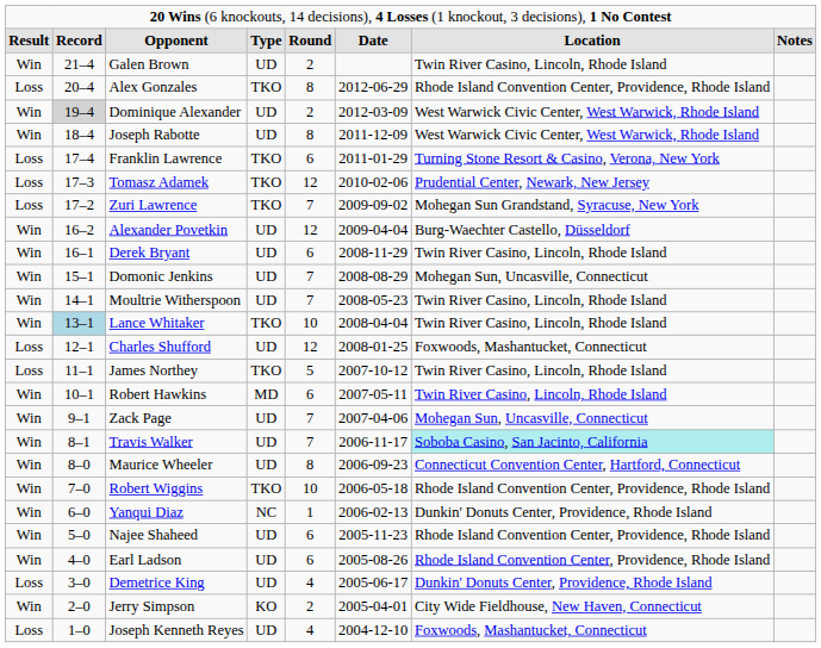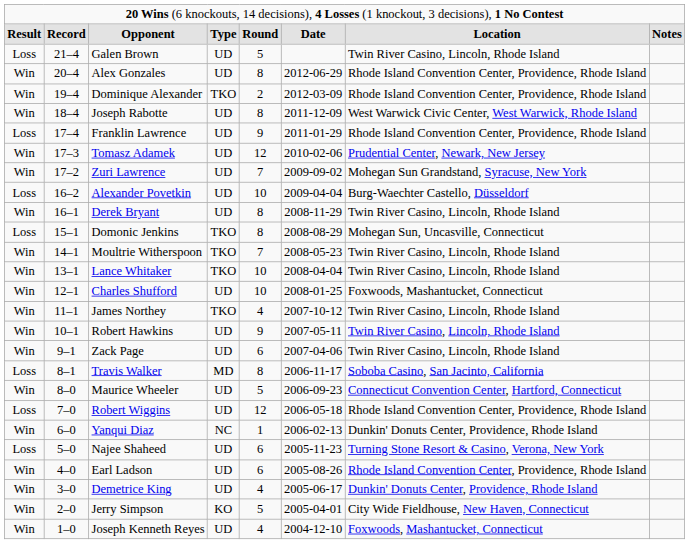Galen Brown | column 1: Win -> Loss
Galen Brown | column 5: 2 -> 5
Alex Gonzales | column 1: Loss -> Win
Alex Gonzales | column 4: TKO -> UD
Dominique Alexander | column 2: lightgrey background -> no background
Dominique Alexander | column 4: UD -> TKO
Dominique Alexander | column 7: West Warwick Civic Center, West Warwick, Rhode Island -> Rhode Island Convention Center, Providence, Rhode Island
Franklin Lawrence | column 4: TKO -> UD
Franklin Lawrence | column 5: 6 -> 9
Franklin Lawrence | column 7: Turning Stone Resort & Casino, Verona, New York -> Rhode Island Convention Center, Providence, Rhode Island
Tomasz Adamek | column 1: Loss -> Win
Tomasz Adamek | column 4: TKO -> UD
Zuri Lawrence | column 1: Loss -> Win
Zuri Lawrence | column 4: TKO -> UD
Alexander Povetkin | column 1: Win -> Loss
Alexander Povetkin | column 5: 12 -> 10
Derek Bryant | column 5: 6 -> 8
Domonic Jenkins | column 1: Win -> Loss
Domonic Jenkins | column 4: UD -> TKO
Domonic Jenkins | column 5: 7 -> 8
Moultrie Witherspoon | column 4: UD -> TKO
Lance Whitaker | column 2: lightblue background -> no background
Charles Shufford | column 1: Loss -> Win
Charles Shufford | column 5: 12 -> 10
James Northey | column 1: Loss -> Win
James Northey | column 5: 5 -> 4
Robert Hawkins | column 4: MD -> UD
Robert Hawkins | column 5: 6 -> 9
Zack Page | column 5: 7 -> 6
Zack Page | column 7: Mohegan Sun, Uncasville, Connecticut -> Twin River Casino, Lincoln, Rhode Island
Travis Walker | column 1: Win -> Loss
Travis Walker | column 4: UD -> MD
Travis Walker | column 5: 7 -> 8
Travis Walker | column 7: paleturquoise background -> no background
Maurice Wheeler | column 5: 8 -> 5
Robert Wiggins | column 1: Win -> Loss
Robert Wiggins | column 4: TKO -> UD
Robert Wiggins | column 5: 10 -> 12
Najee Shaheed | column 1: Win -> Loss
Najee Shaheed | column 7: Rhode Island Convention Center, Providence, Rhode Island -> Turning Stone Resort & Casino, Verona, New York
Demetrice King | column 1: Loss -> Win
Jerry Simpson | column 5: 2 -> 5
Joseph Kenneth Reyes | column 1: Loss -> Win
